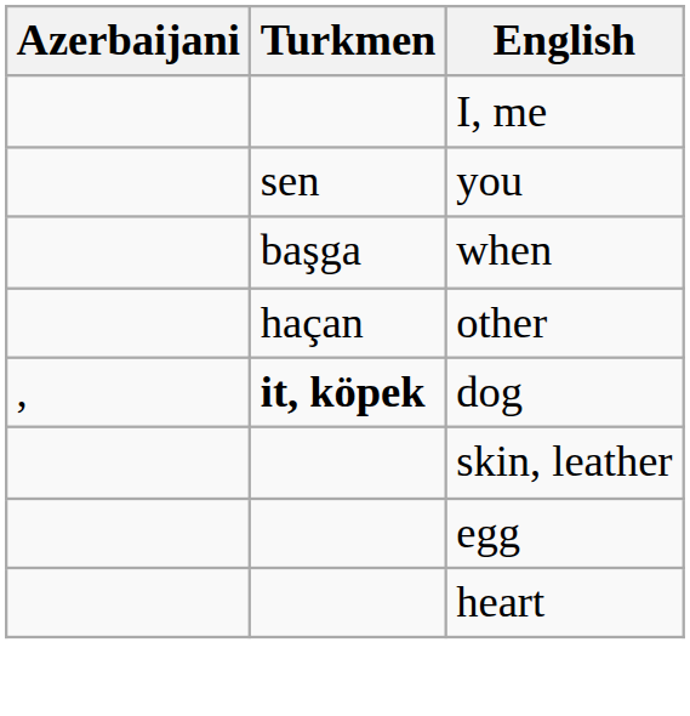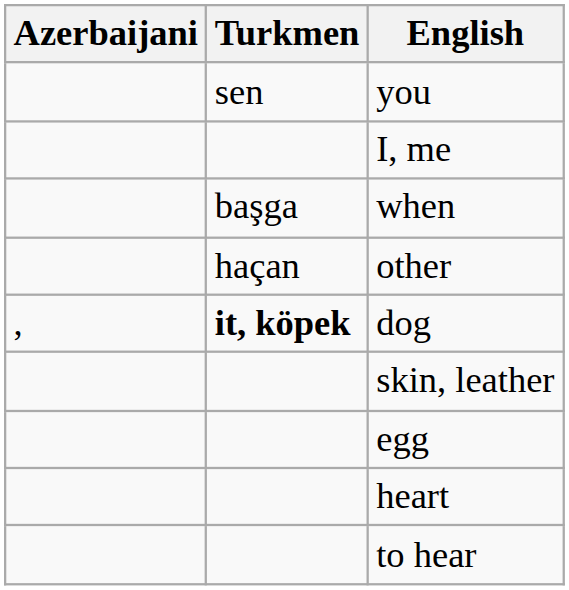rows swapped: I, me <-> you
+ row: to hear
